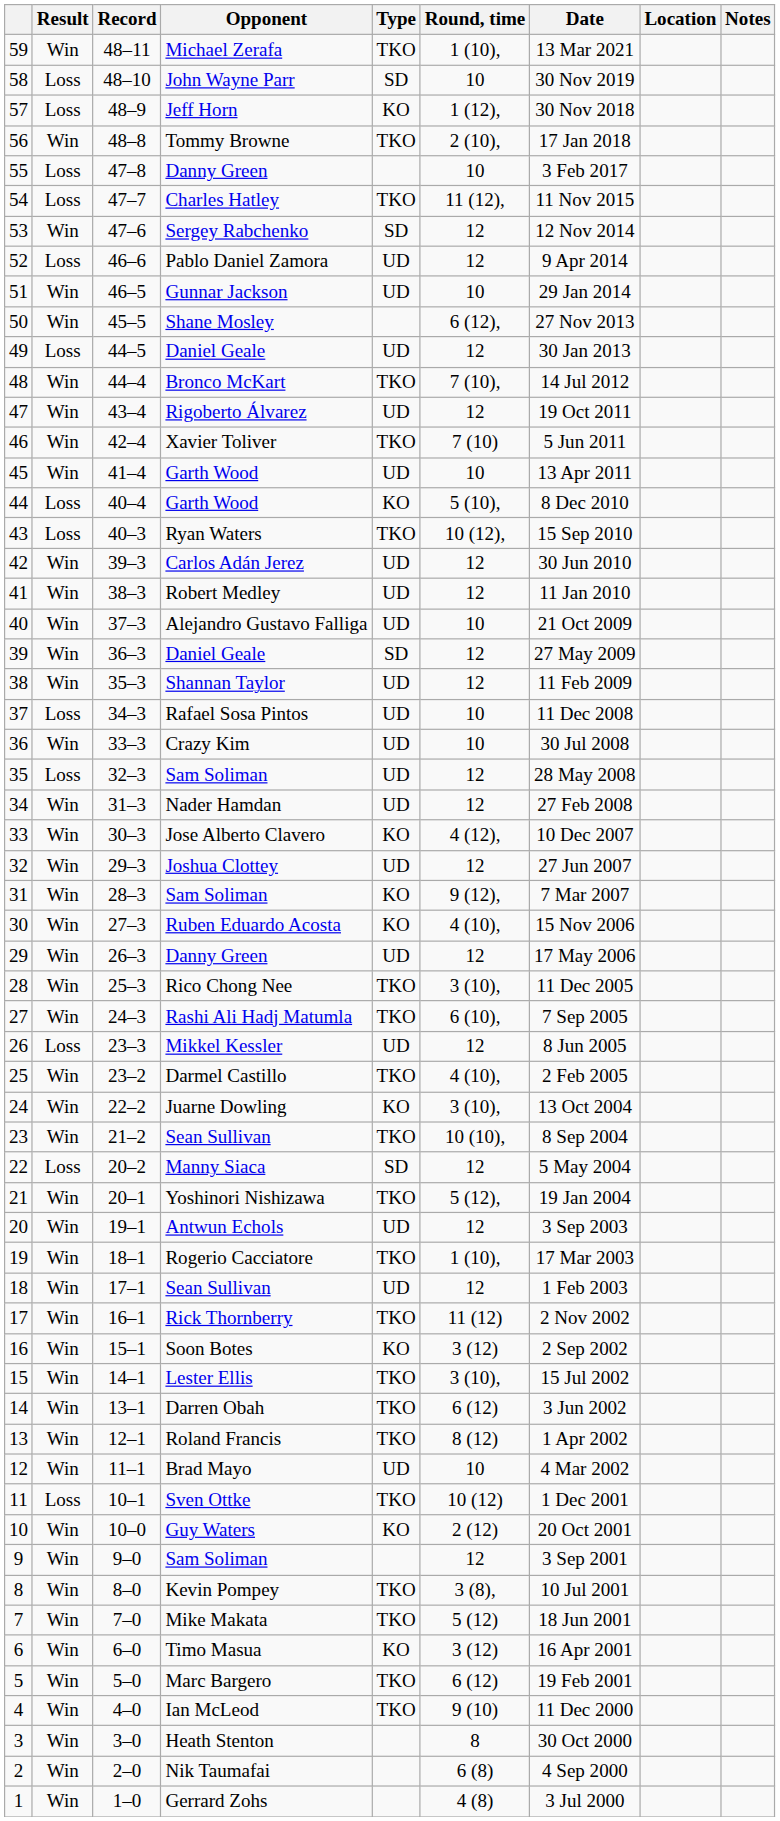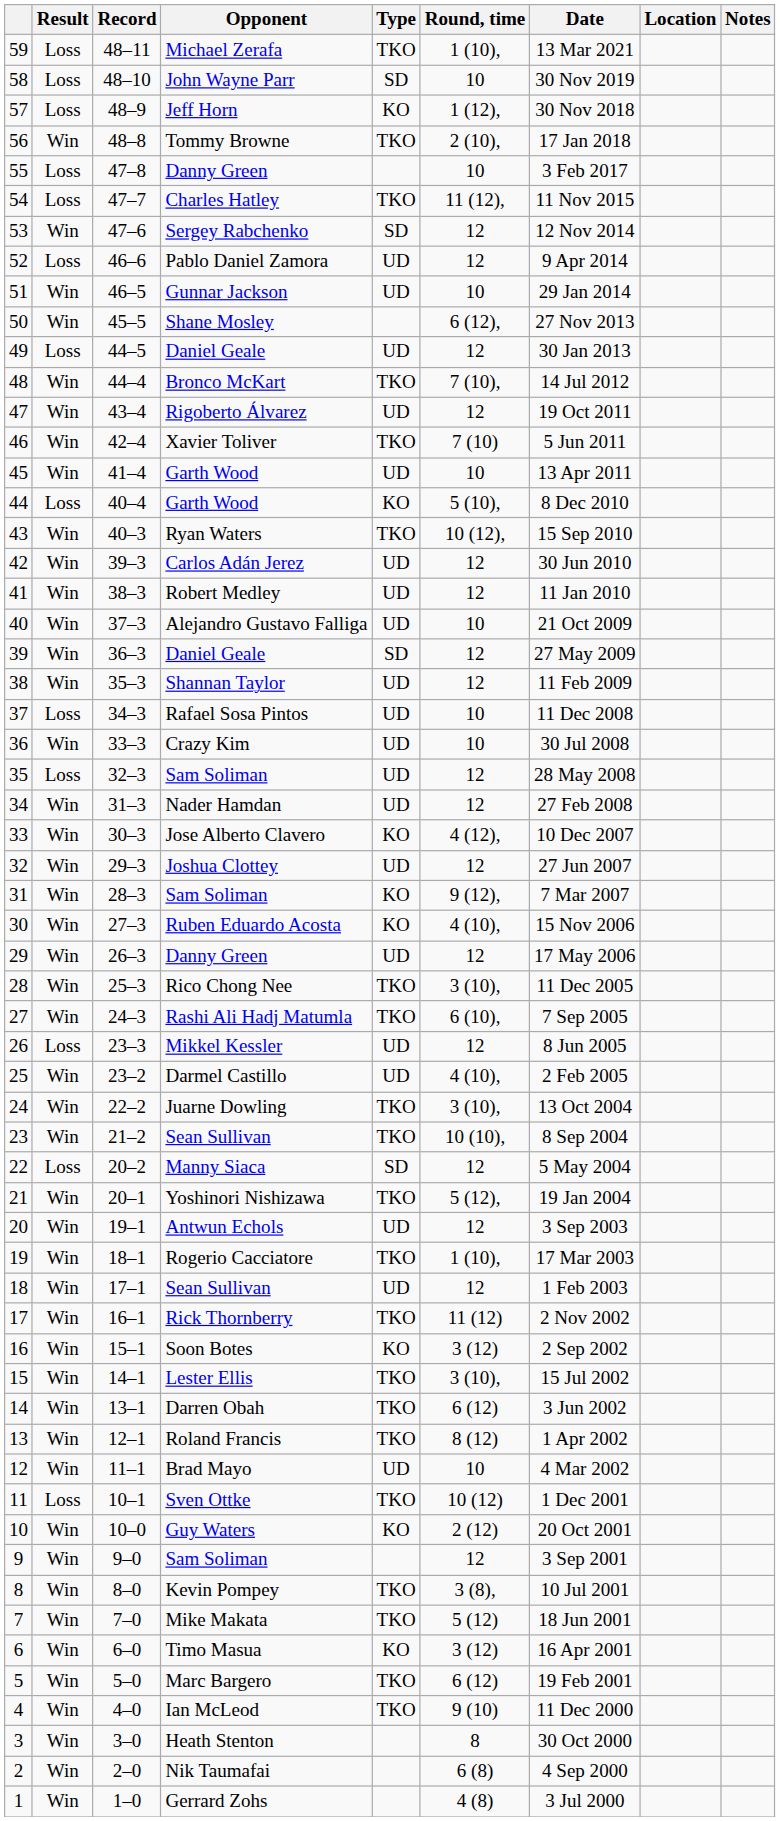59 | Result: Win -> Loss
43 | Result: Loss -> Win
25 | Type: TKO -> UD
24 | Type: KO -> TKO
